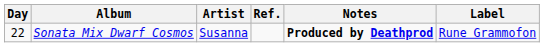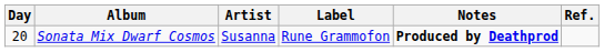columns swapped: Label <-> Ref.
Sonata Mix Dwarf Cosmos | Day: 22 -> 20
